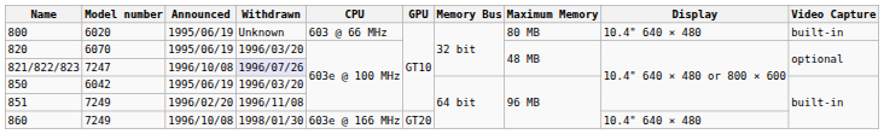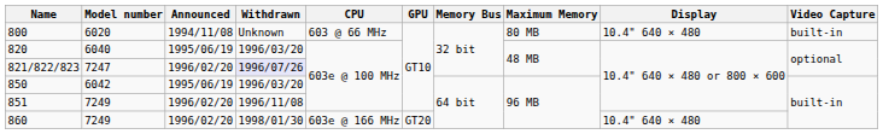800 | Announced: 1995/06/19 -> 1994/11/08
820 | Model number: 6070 -> 6040
821/822/823 | Announced: 1996/10/08 -> 1996/02/20
860 | Announced: 1996/10/08 -> 1996/02/20
